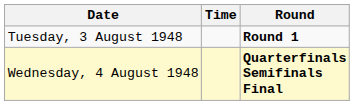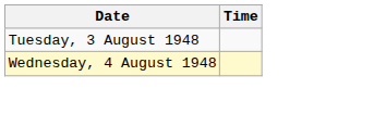- column: Round | Round 1 | Quarterfinals Semifinals Final
